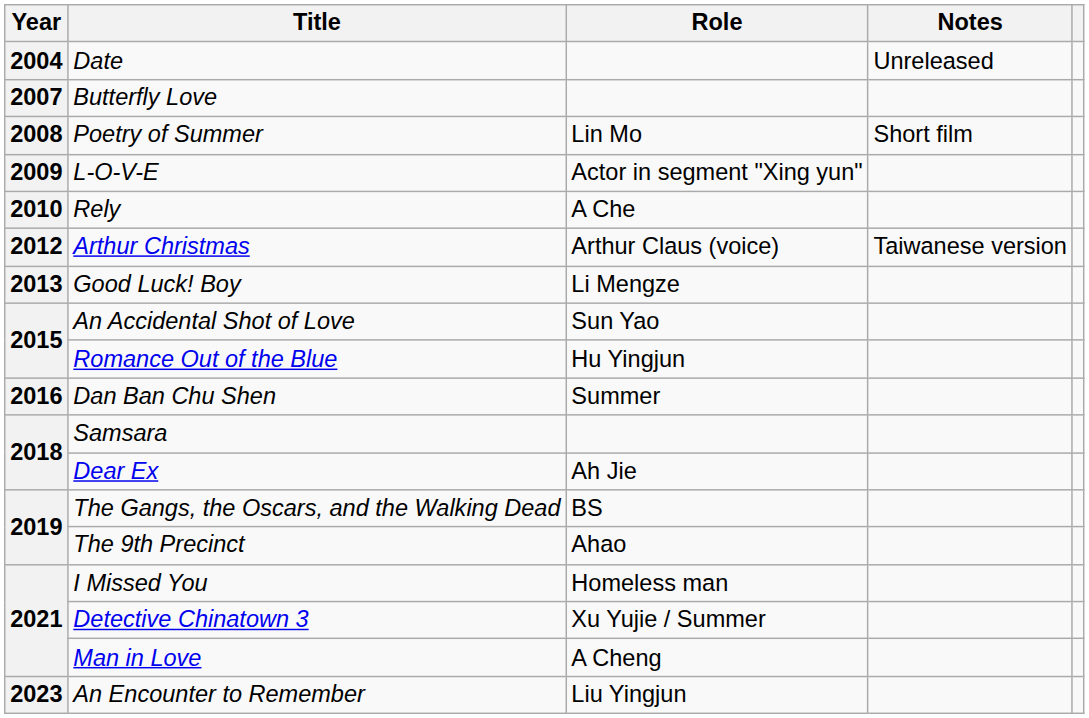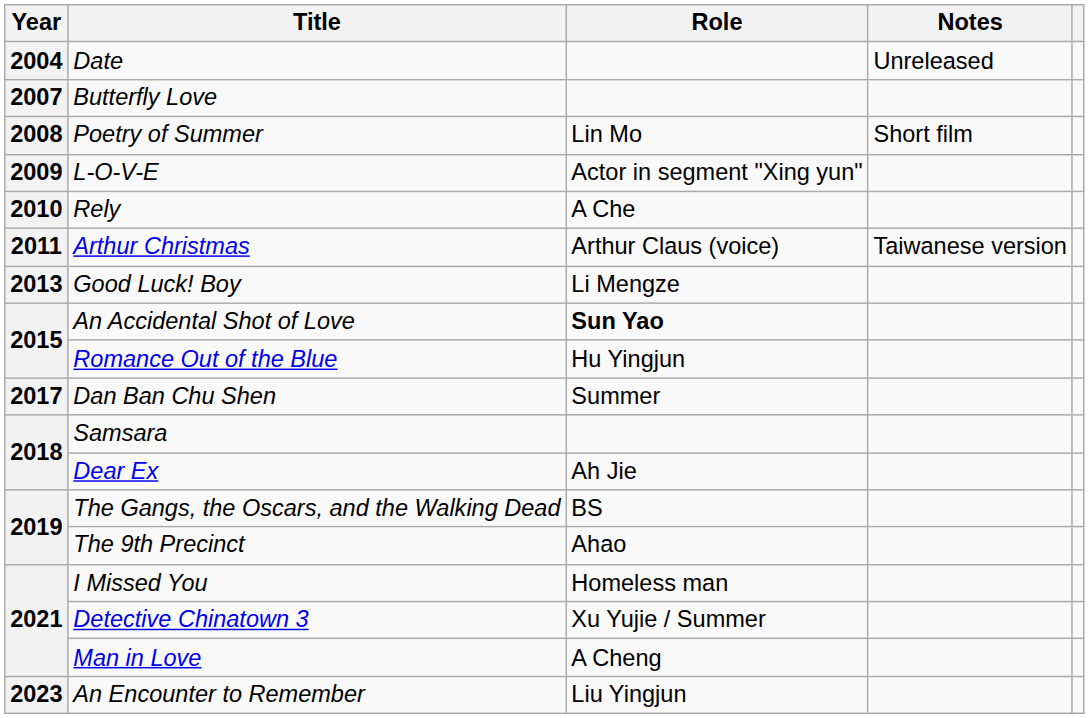Arthur Christmas | Year: 2012 -> 2011
An Accidental Shot of Love | Role: normal -> bold
Dan Ban Chu Shen | Year: 2016 -> 2017
